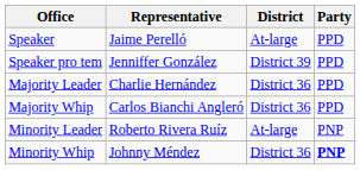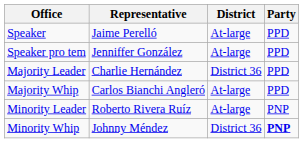Speaker pro tem | District: District 39 -> At-large
Majority Whip | District: District 36 -> At-large
